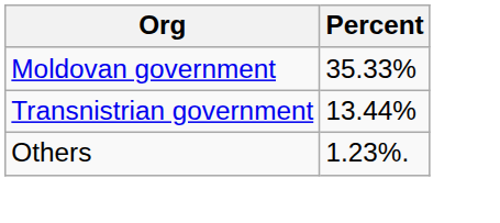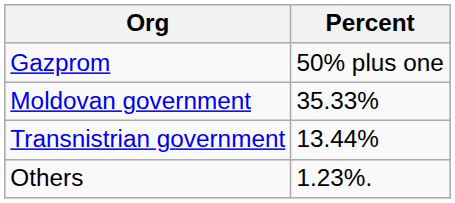+ row: Gazprom | 50% plus one
